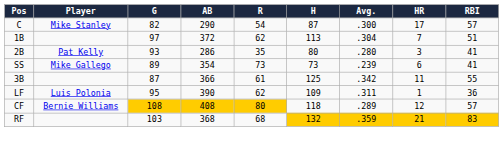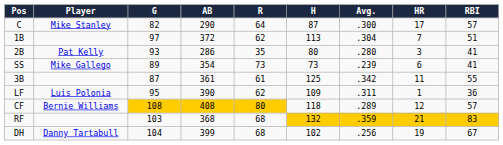C | R: 54 -> 64
3B | AB: 366 -> 361
+ row: DH | Danny Tartabull | 104 | 399 | 68 | 102 | .256 | 19 | 67
